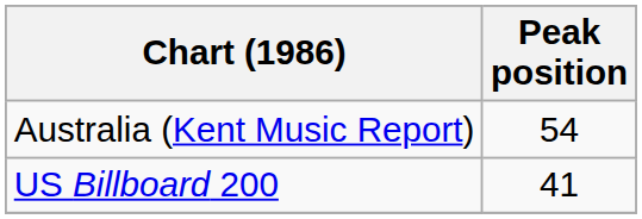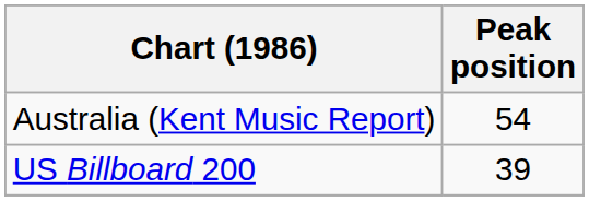US Billboard 200 | Peak position: 41 -> 39
